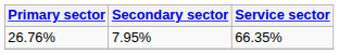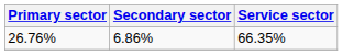26.76% | Secondary sector: 7.95% -> 6.86%
